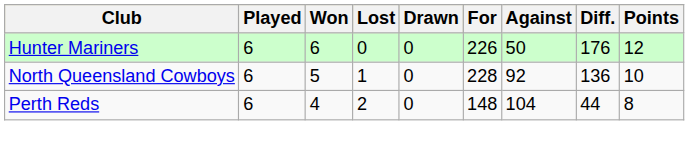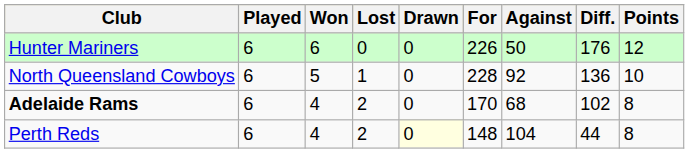+ row: Adelaide Rams | 6 | 4 | 2 | 0 | 170 | 68 | 102 | 8
Perth Reds | Drawn: no background -> lightyellow background
